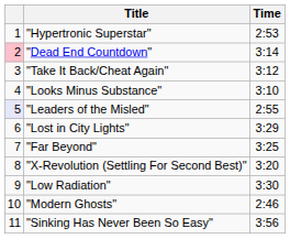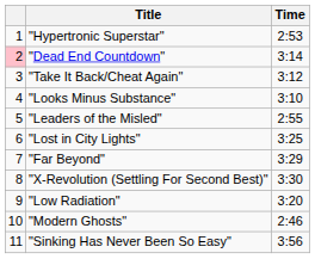"Leaders of the Misled" | column 1: lavender background -> no background
"Lost in City Lights" | Time: 3:29 -> 3:25
"Far Beyond" | Time: 3:25 -> 3:29
"X-Revolution (Settling For Second Best)" | Time: 3:20 -> 3:30
"Low Radiation" | Time: 3:30 -> 3:20
